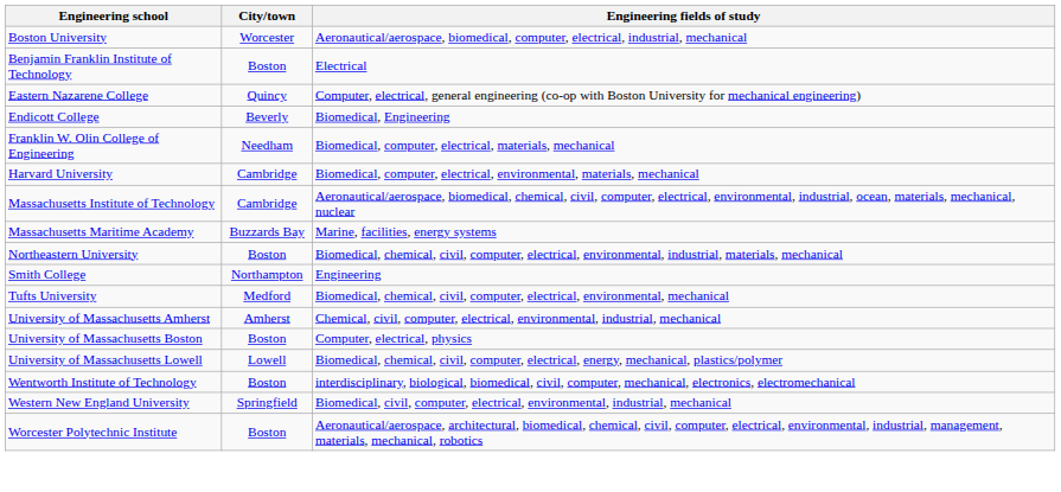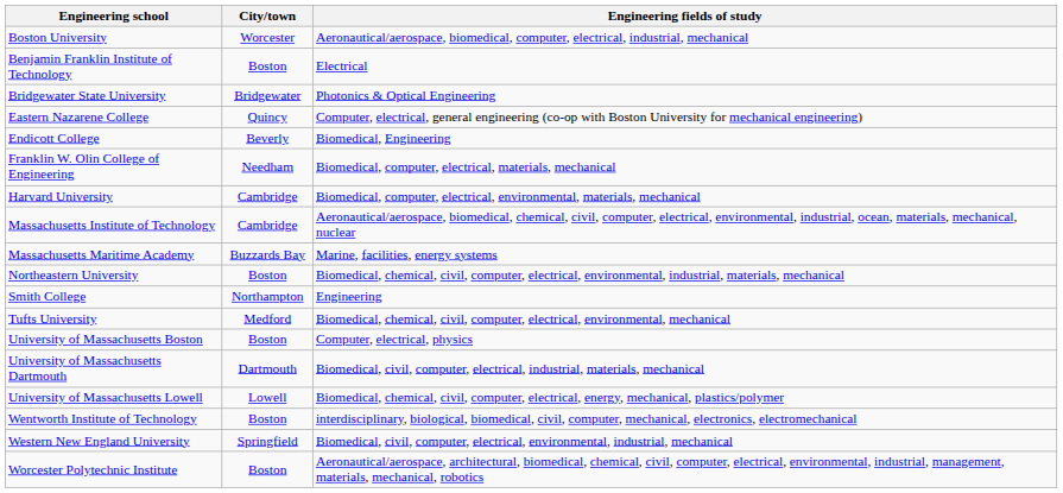+ row: Bridgewater State University | Bridgewater | Photonics & Optical Engineering
- row: University of Massachusetts Amherst | Amherst | Chemical, civil, computer, electrical, environmental, industrial, mechanical
+ row: University of Massachusetts Dartmouth | Dartmouth | Biomedical, civil, computer, electrical, industrial, materials, mechanical
